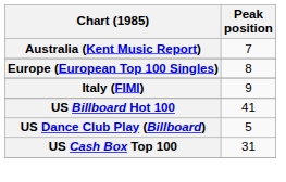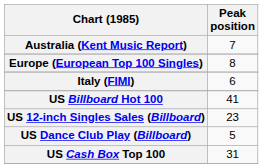Italy (FIMI) | Peak position: 9 -> 6
+ row: US 12-inch Singles Sales (Billboard) | 23
